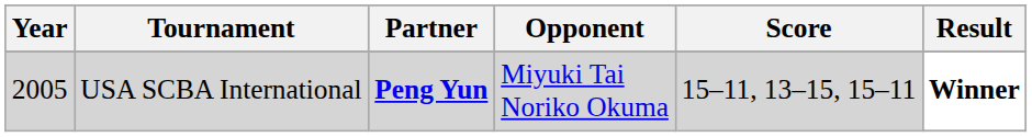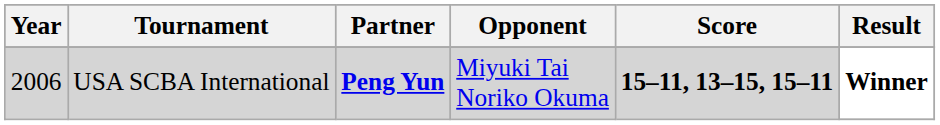USA SCBA International | Year: 2005 -> 2006
USA SCBA International | Score: normal -> bold
